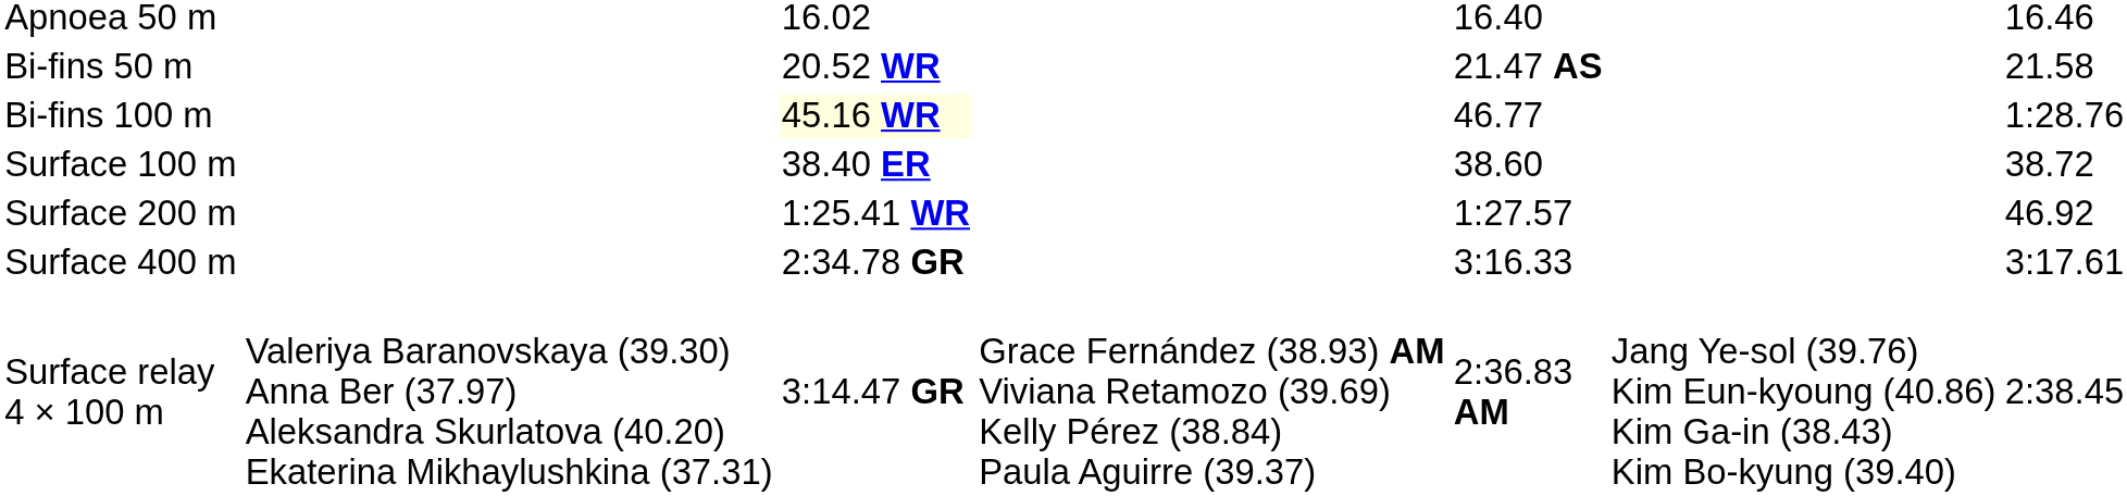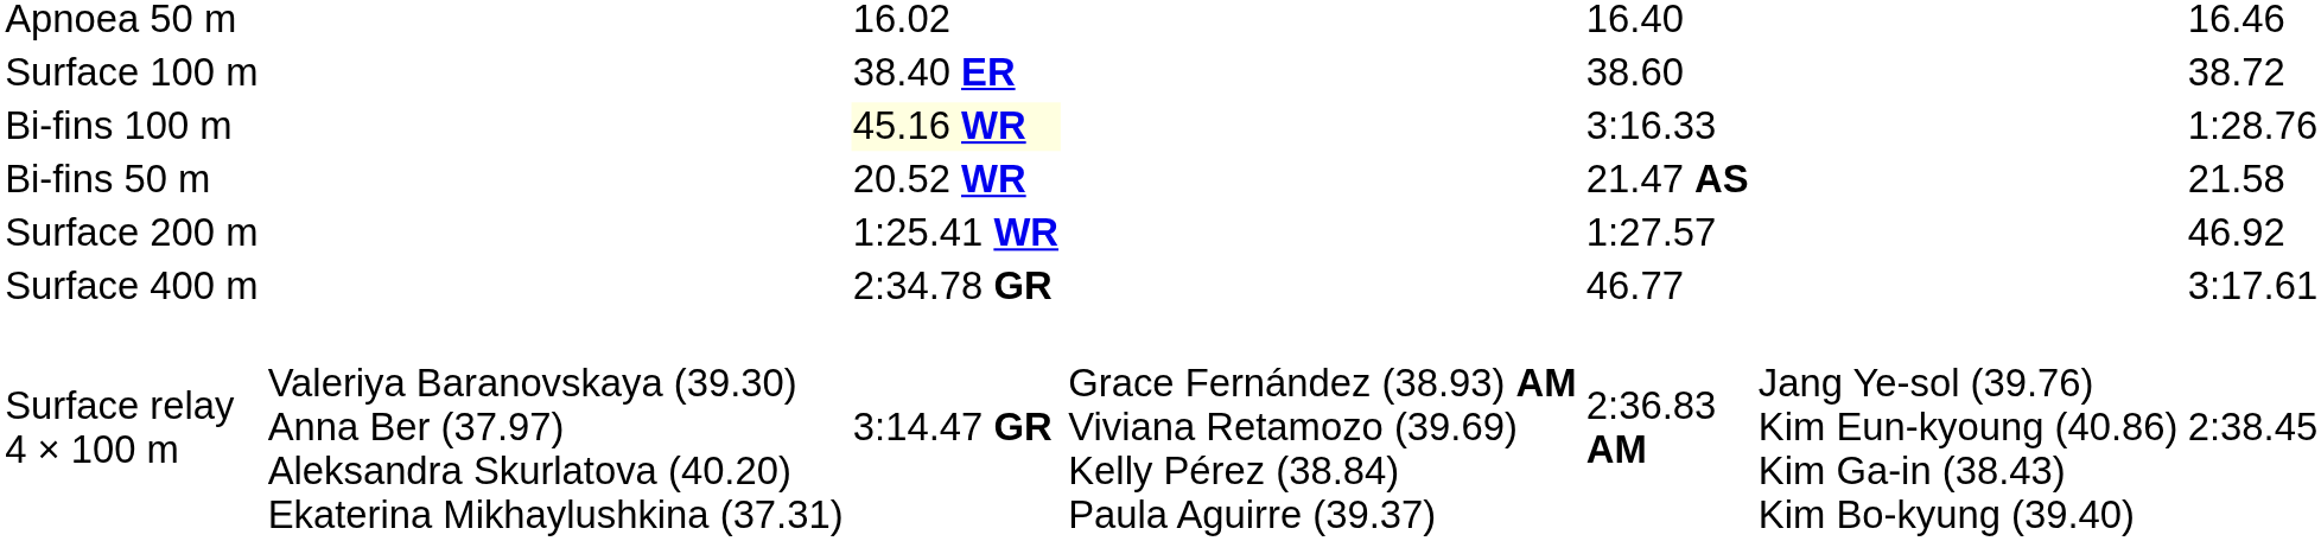rows swapped: Bi-fins 50 m <-> Surface 100 m
Bi-fins 100 m | column 5: 46.77 -> 3:16.33
Surface 400 m | column 5: 3:16.33 -> 46.77
